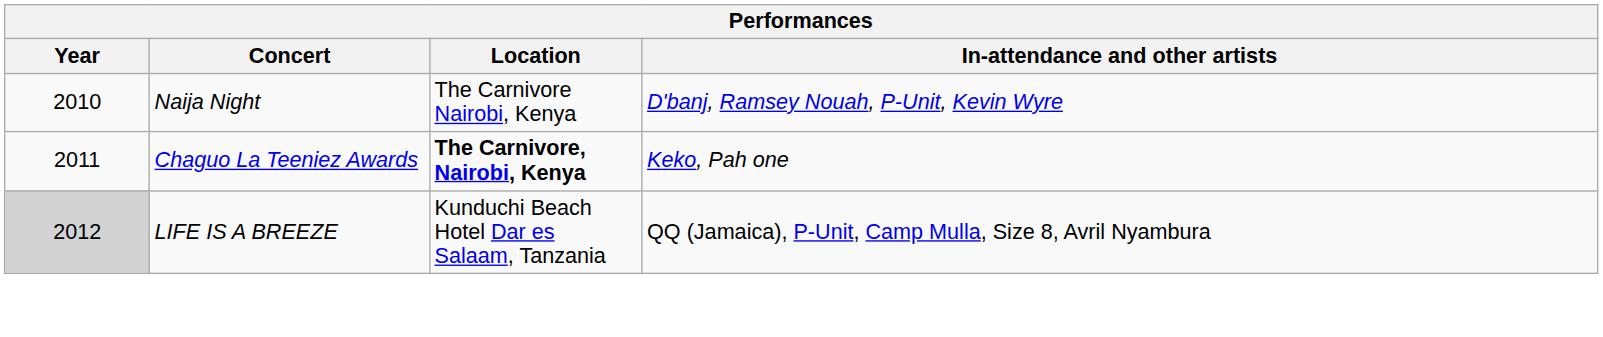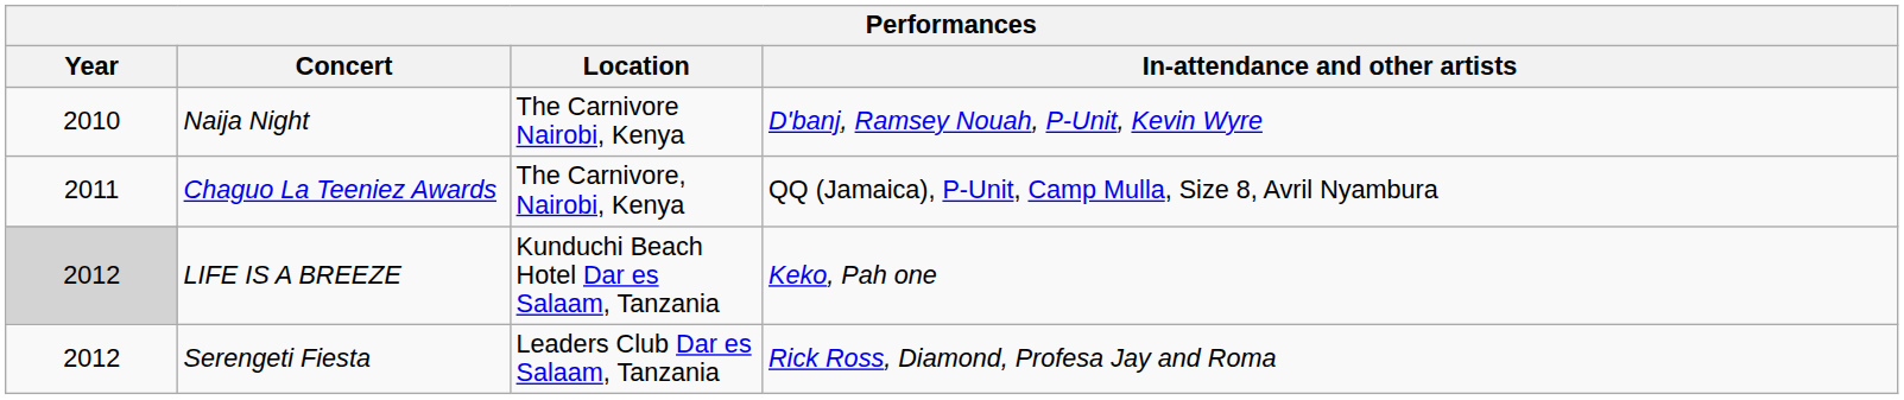Chaguo La Teeniez Awards | Location: bold -> normal
Chaguo La Teeniez Awards | In-attendance and other artists: Keko, Pah one -> QQ (Jamaica), P-Unit, Camp Mulla, Size 8, Avril Nyambura
LIFE IS A BREEZE | In-attendance and other artists: QQ (Jamaica), P-Unit, Camp Mulla, Size 8, Avril Nyambura -> Keko, Pah one
+ row: 2012 | Serengeti Fiesta | Leaders Club Dar es Salaam, Tanzania | Rick Ross, Diamond, Profesa Jay and Roma
